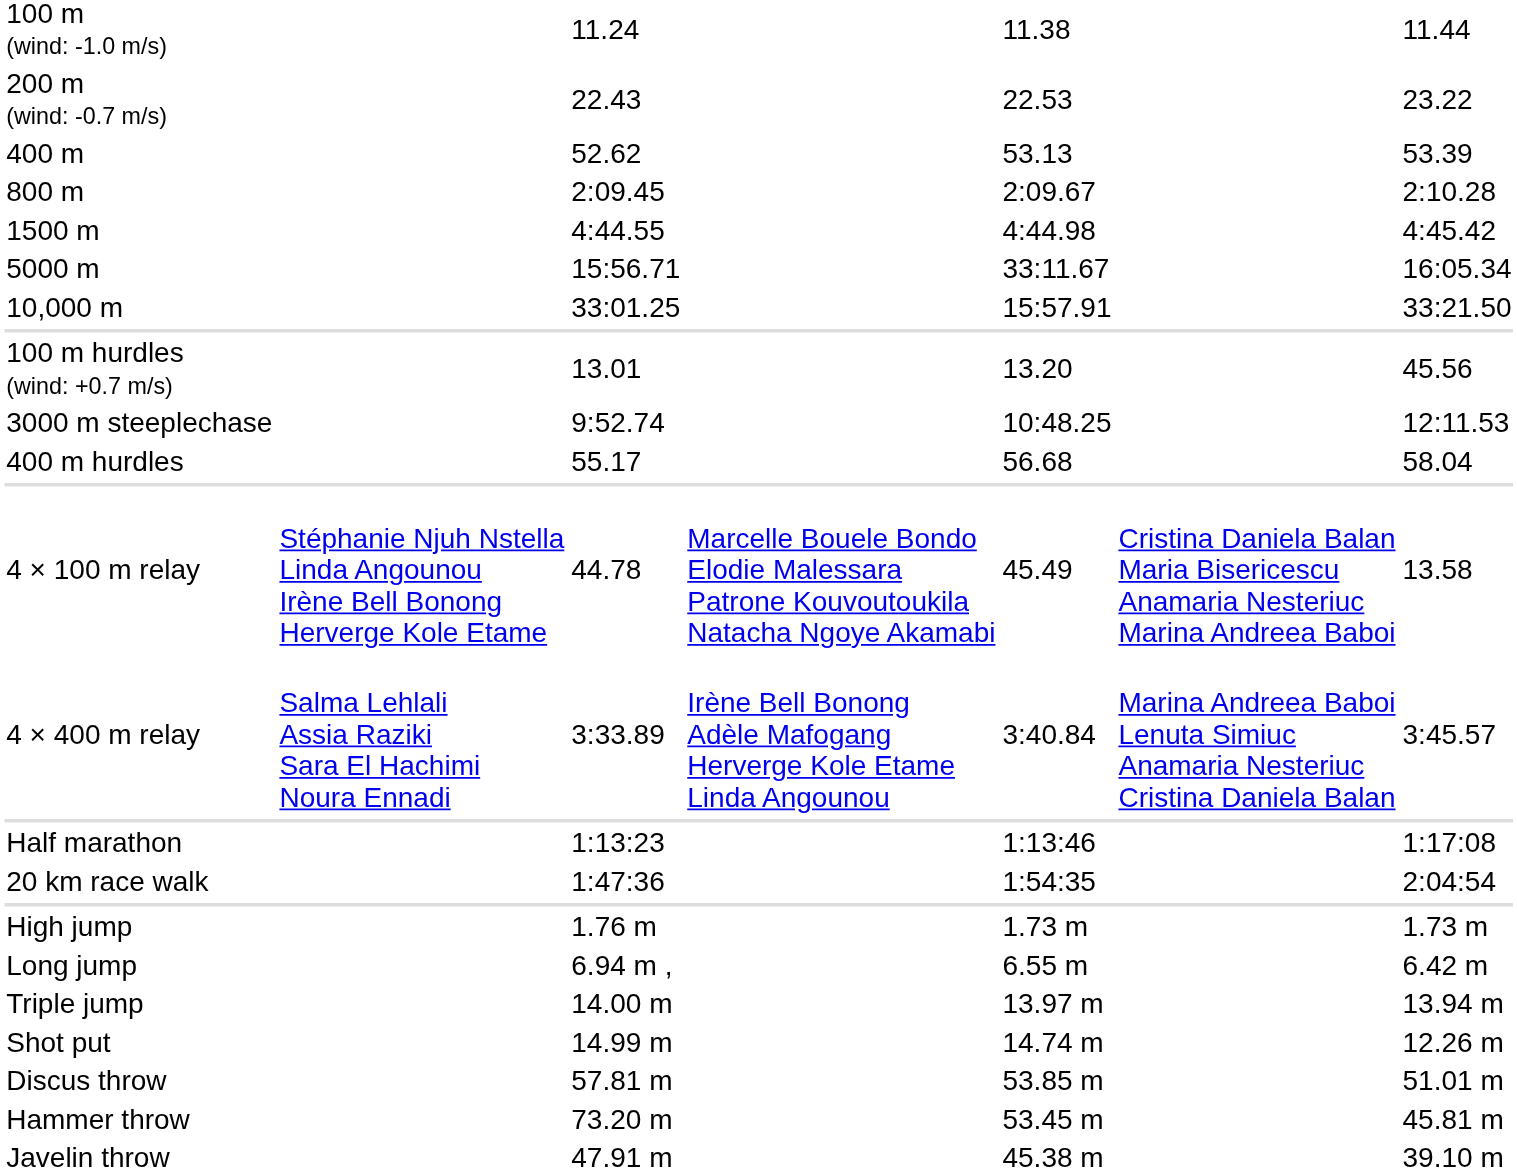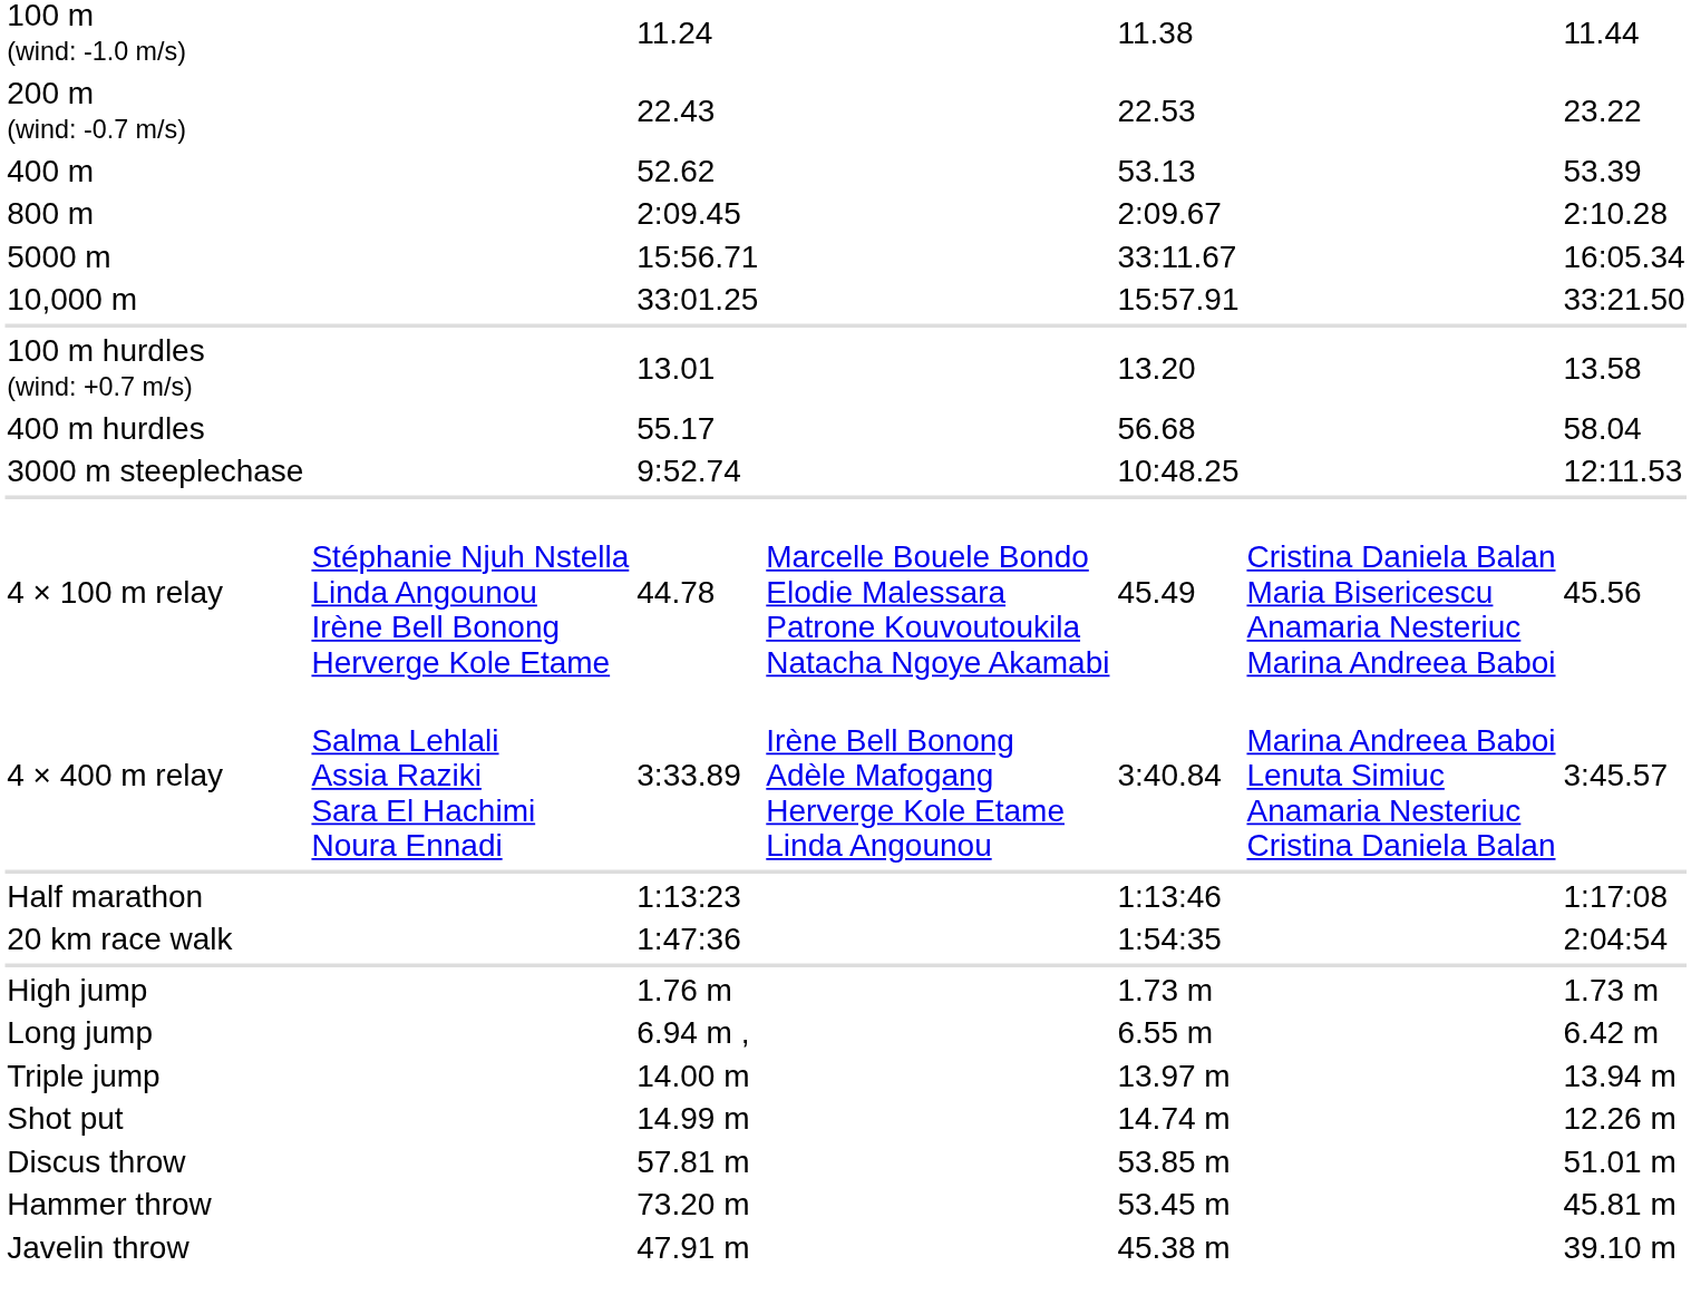- row: 1500 m | 4:44.55 | 4:44.98 | 4:45.42
100 m hurdles (wind: +0.7 m/s) | column 7: 45.56 -> 13.58
rows swapped: 400 m hurdles <-> 3000 m steeplechase
4 × 100 m relay | column 7: 13.58 -> 45.56
